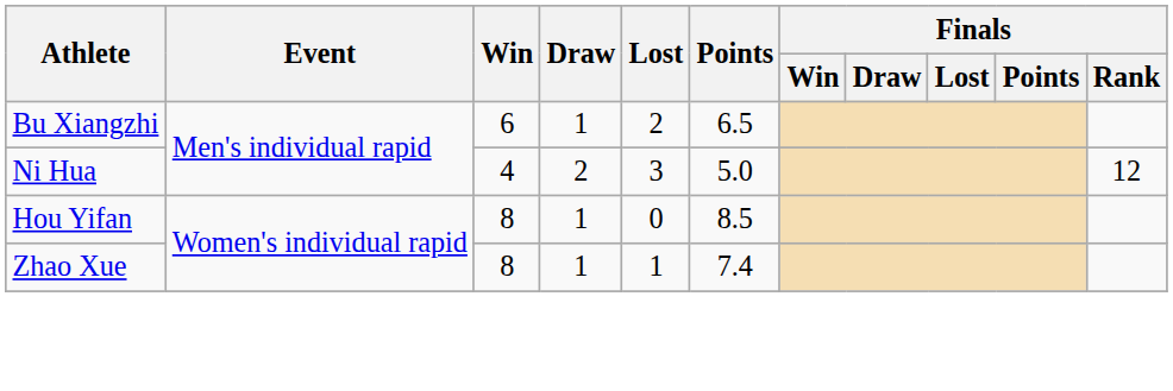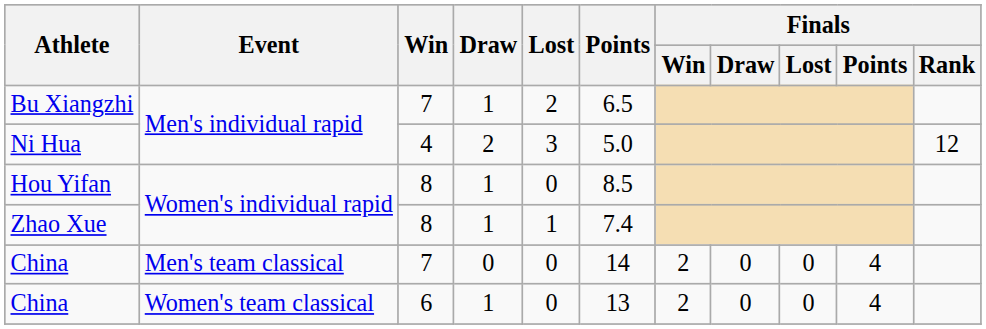Bu Xiangzhi | Win: 6 -> 7
+ row: China | Men's team classical | 7 | 0 | 0 | 14 | 2 | 0 | 0 | 4
+ row: China | Women's team classical | 6 | 1 | 0 | 13 | 2 | 0 | 0 | 4
